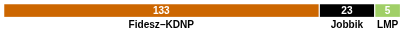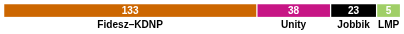+ column: 38 | Unity
